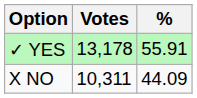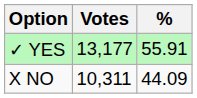✓ YES | Votes: 13,178 -> 13,177
